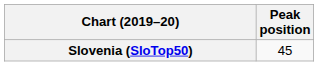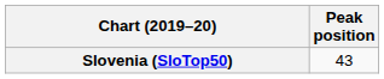Slovenia (SloTop50) | Peak position: 45 -> 43
